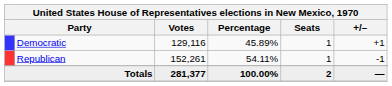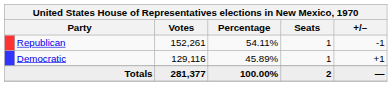rows swapped: Republican <-> Democratic
